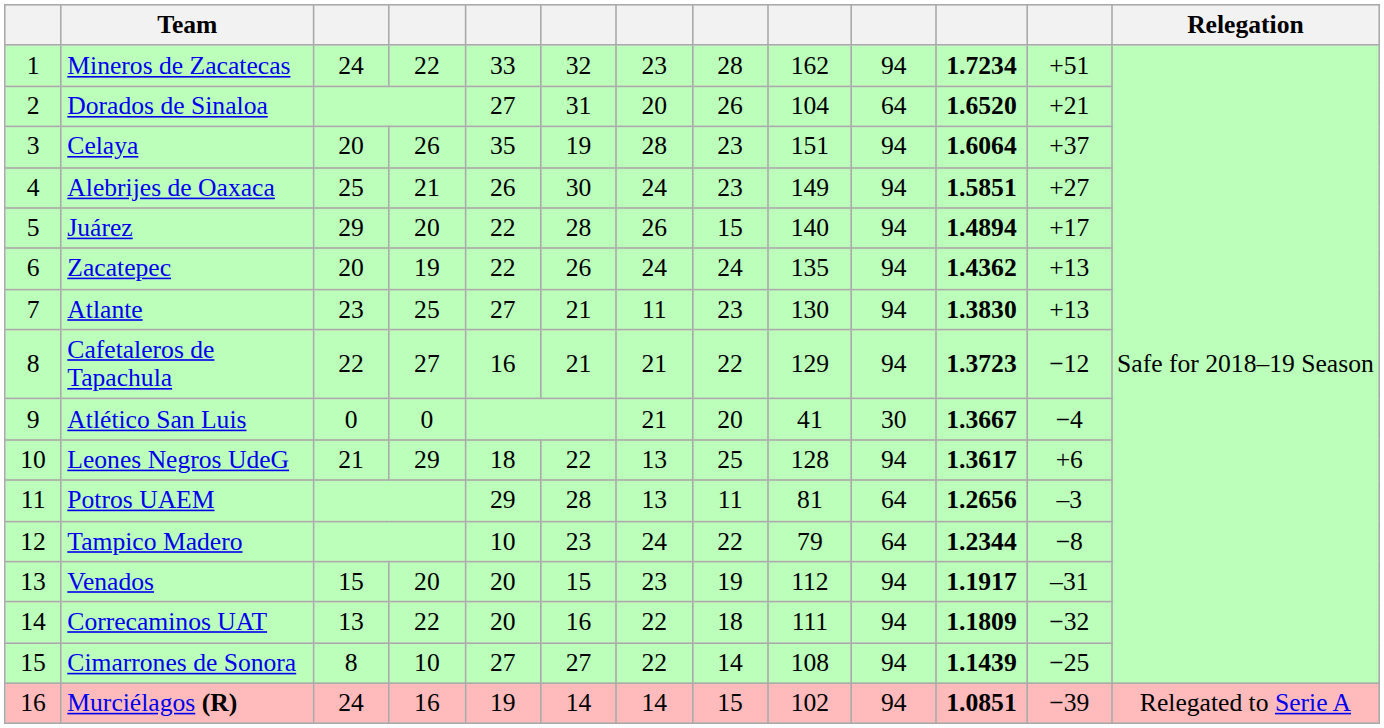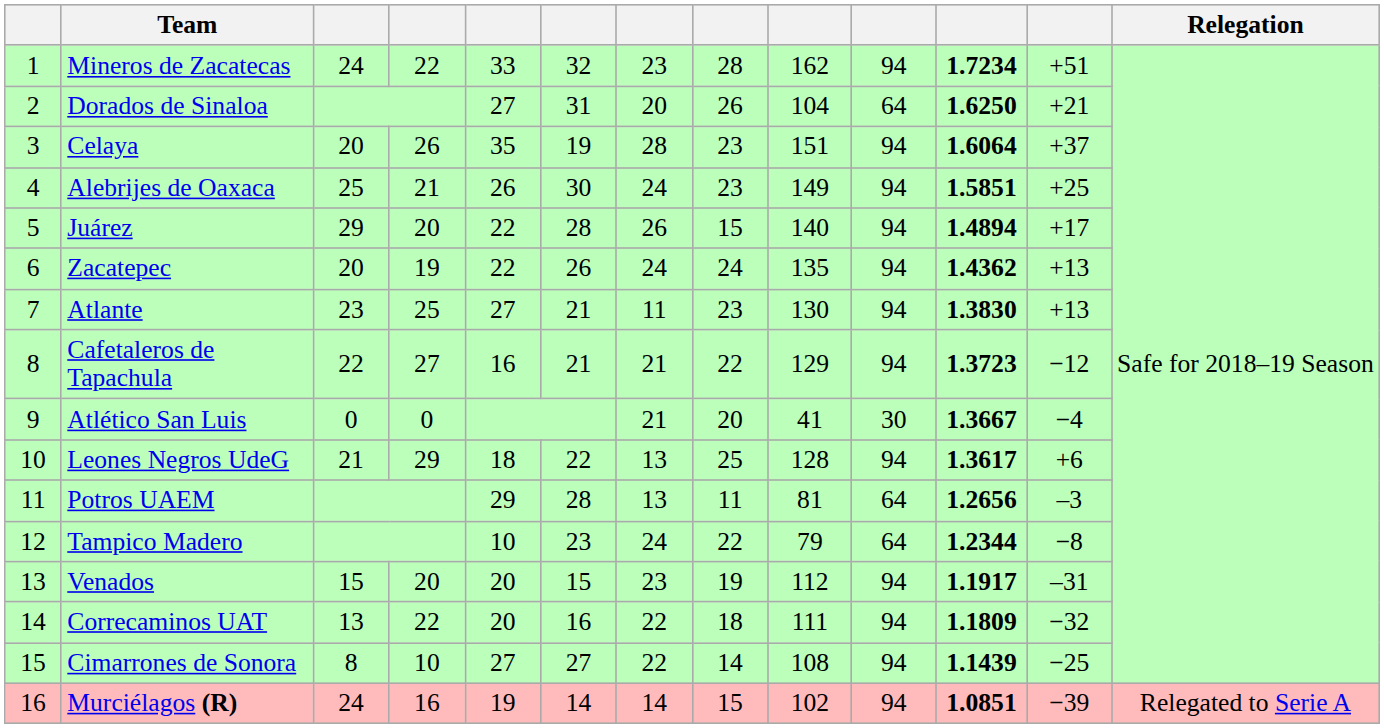Dorados de Sinaloa | column 11: 1.6520 -> 1.6250
Alebrijes de Oaxaca | column 12: +27 -> +25
